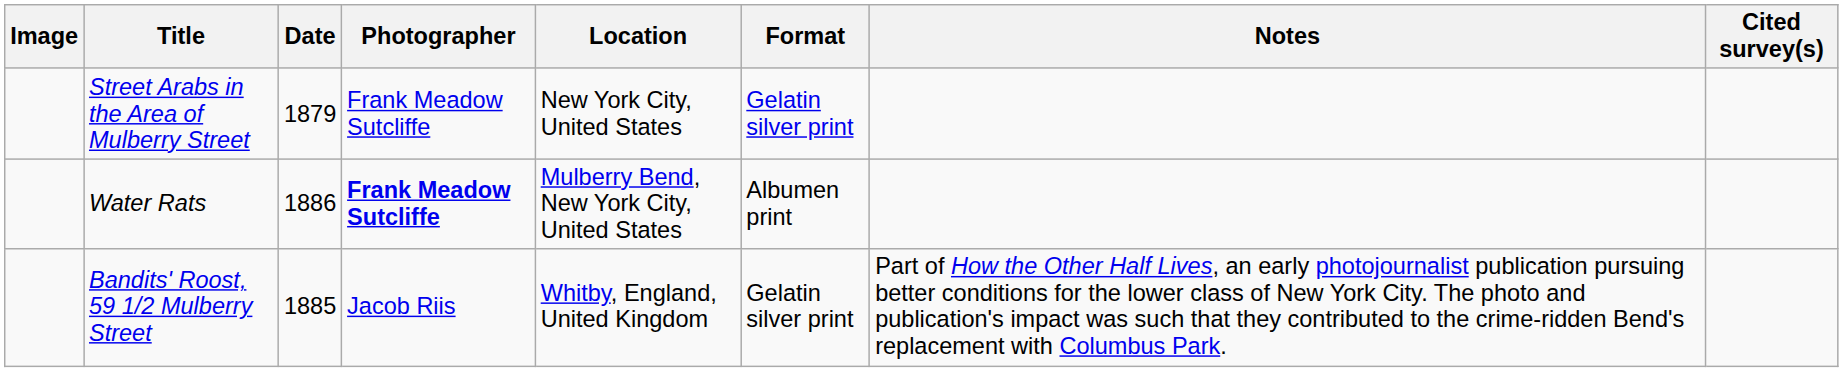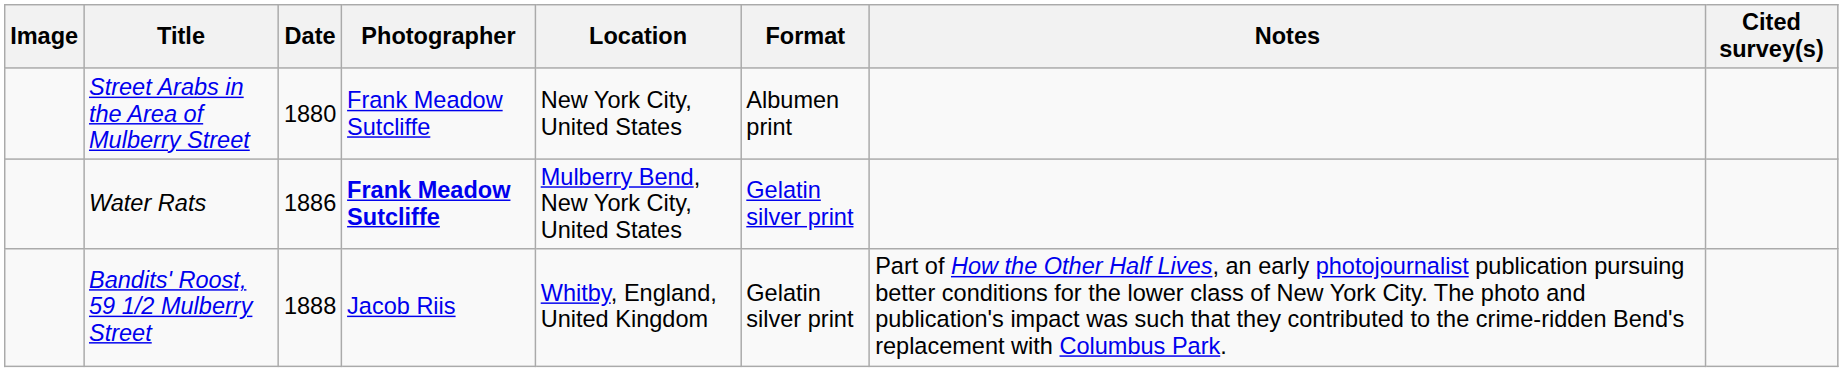Street Arabs in the Area of Mulberry Street | Date: 1879 -> 1880
Street Arabs in the Area of Mulberry Street | Format: Gelatin silver print -> Albumen print
Water Rats | Format: Albumen print -> Gelatin silver print
Bandits' Roost, 59 1/2 Mulberry Street | Date: 1885 -> 1888
